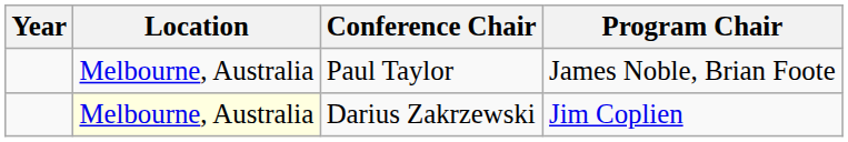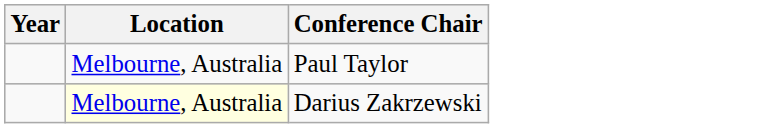- column: Program Chair | James Noble, Brian Foote | Jim Coplien
